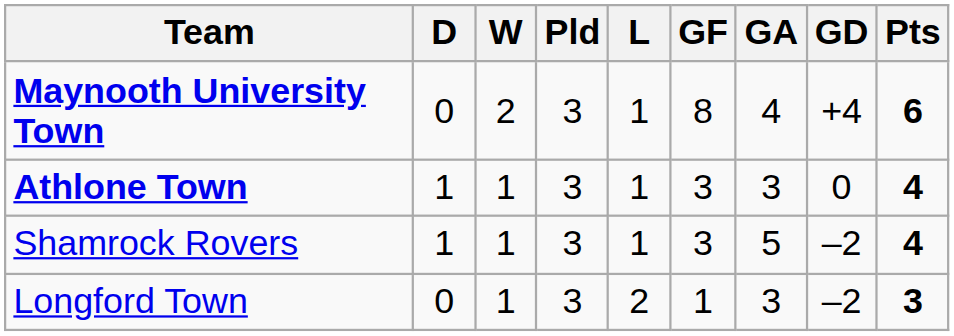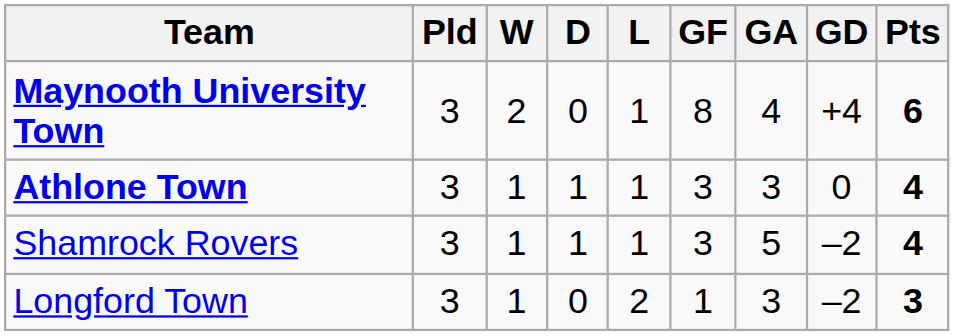columns swapped: Pld <-> D
